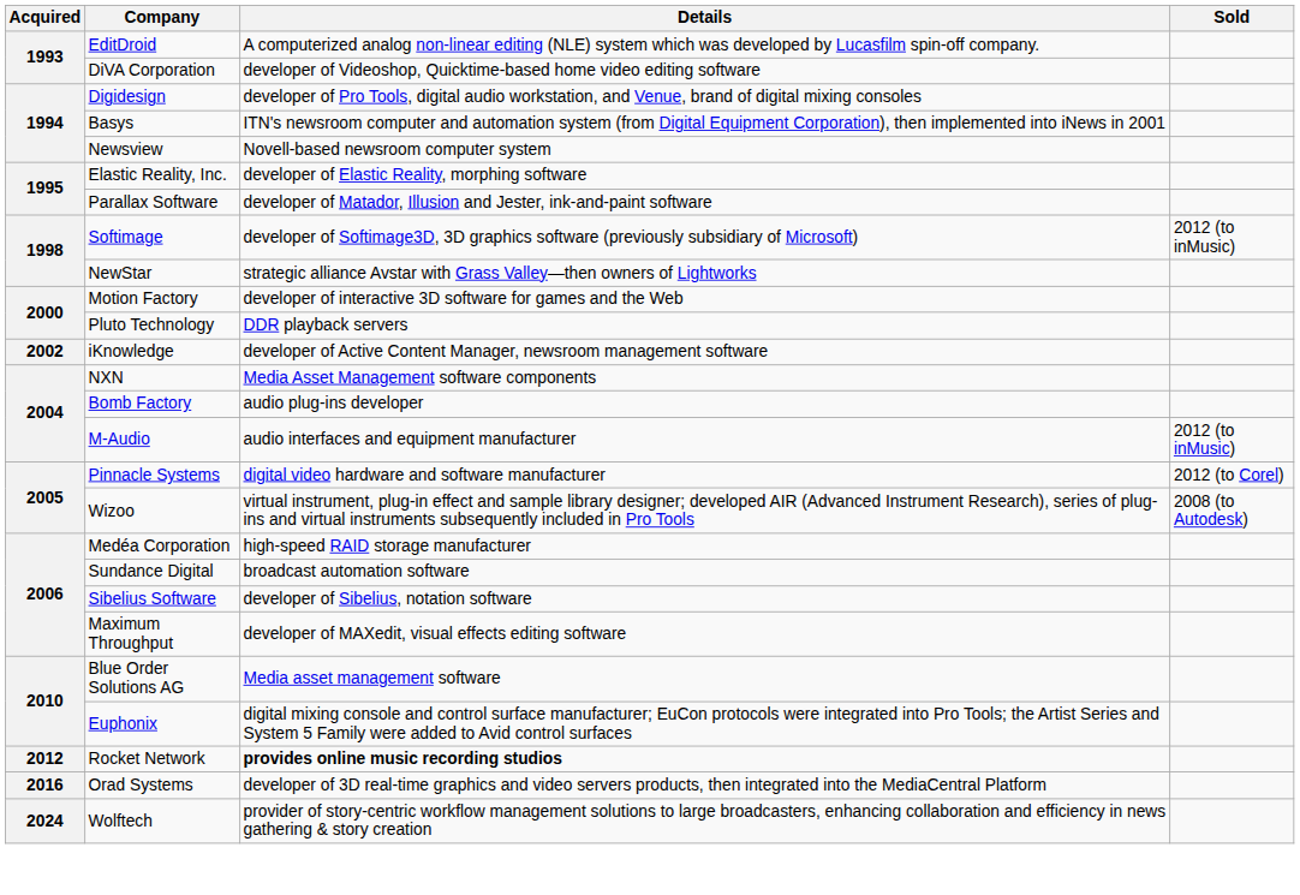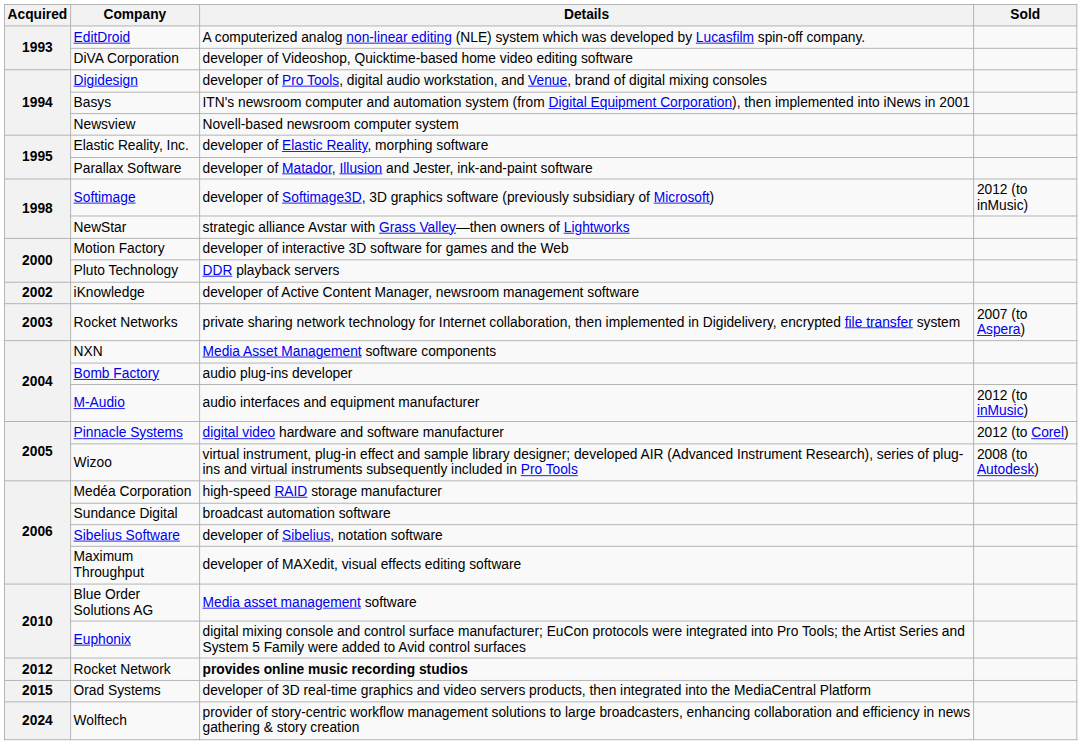+ row: 2003 | Rocket Networks | private sharing network technology for Internet collaboration, then implemented in Digidelivery, encrypted file transfer system | 2007 (to Aspera)
Orad Systems | Acquired: 2016 -> 2015
